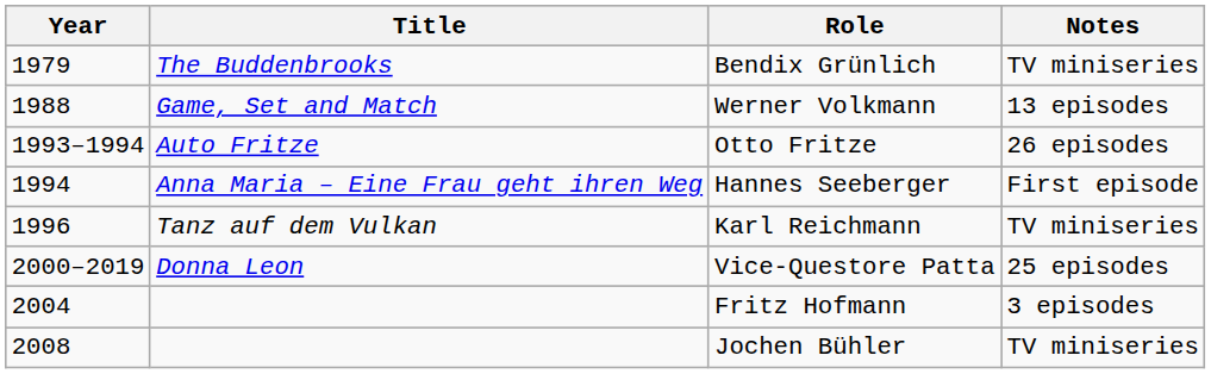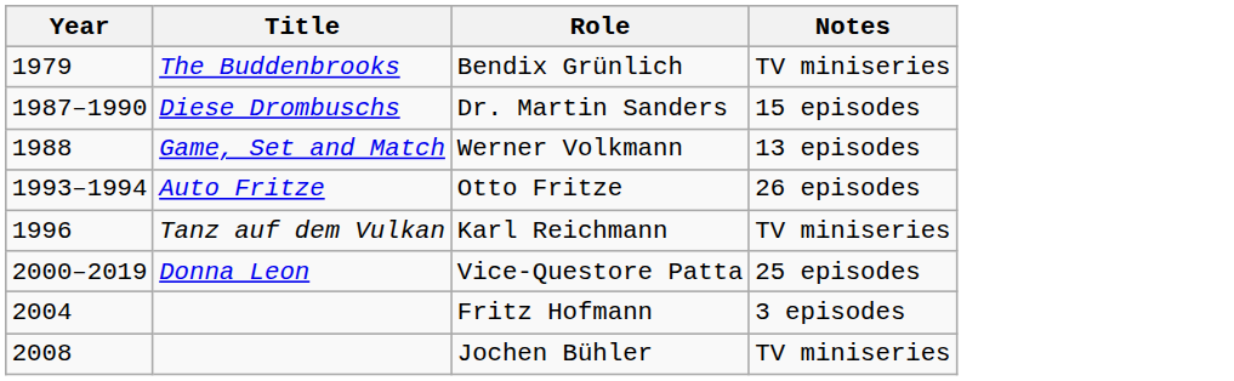+ row: 1987–1990 | Diese Drombuschs | Dr. Martin Sanders | 15 episodes
- row: 1994 | Anna Maria – Eine Frau geht ihren Weg | Hannes Seeberger | First episode
